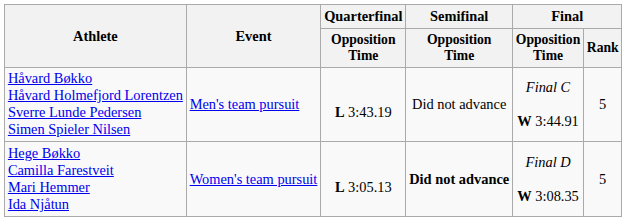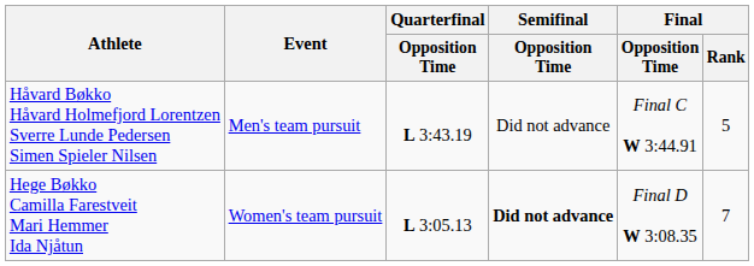Hege Bøkko Camilla Farestveit Mari Hemmer Ida Njåtun | Final / Rank: 5 -> 7
